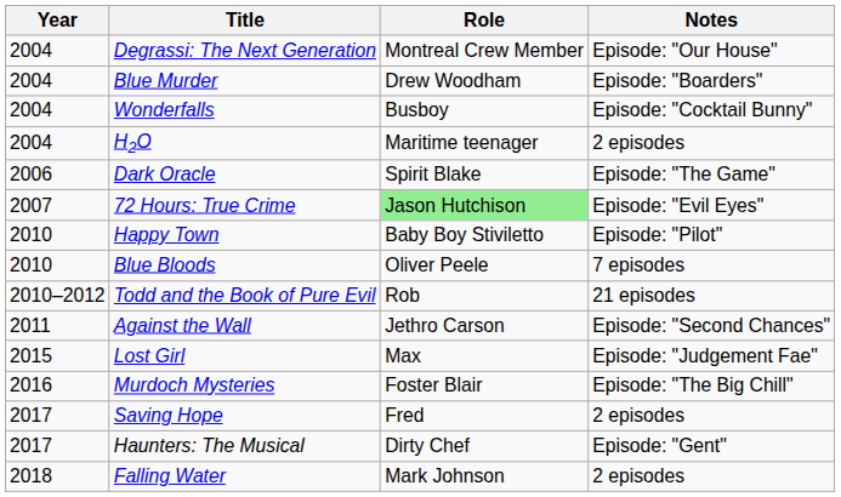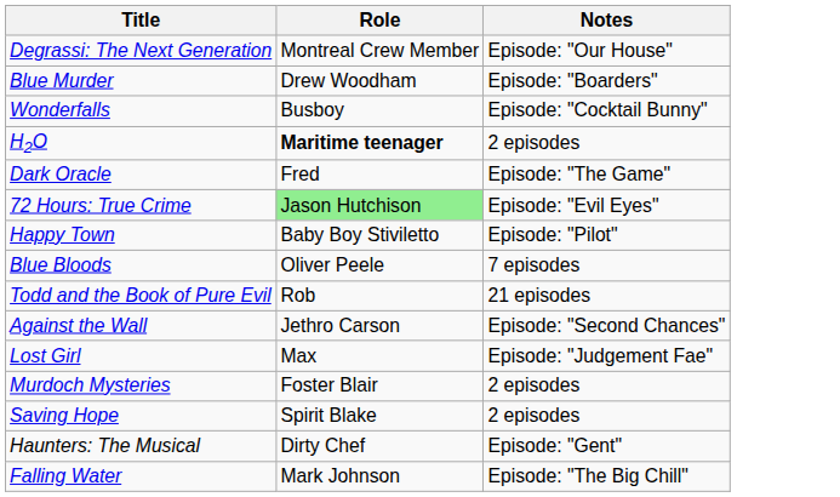- column: Year | 2004 | 2004 | 2004 | 2004 | 2006 | 2007 | 2010 | 2010 | 2010–2012 | 2011 | 2015 | 2016 | 2017 | 2017 | 2018
H2O | Role: normal -> bold
Dark Oracle | Role: Spirit Blake -> Fred
Murdoch Mysteries | Notes: Episode: "The Big Chill" -> 2 episodes
Saving Hope | Role: Fred -> Spirit Blake
Falling Water | Notes: 2 episodes -> Episode: "The Big Chill"
